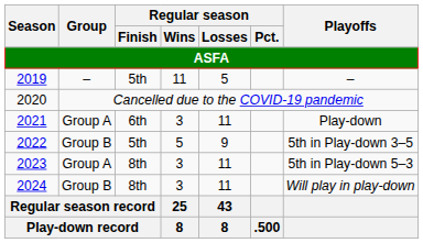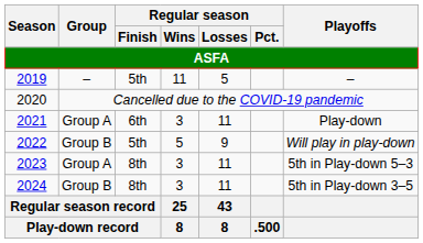2022 | Playoffs: 5th in Play-down 3–5 -> Will play in play-down
2024 | Playoffs: Will play in play-down -> 5th in Play-down 3–5
